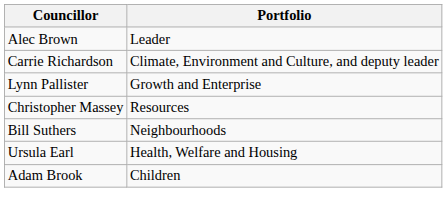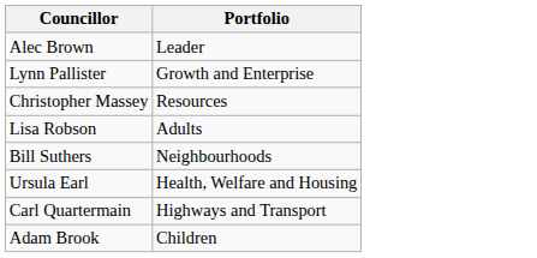- row: Carrie Richardson | Climate, Environment and Culture, and deputy leader
+ row: Lisa Robson | Adults
+ row: Carl Quartermain | Highways and Transport
